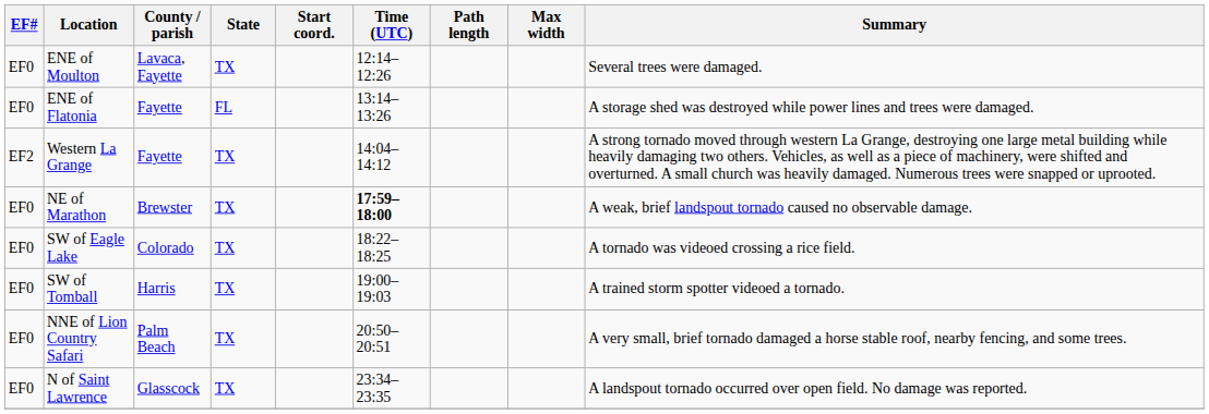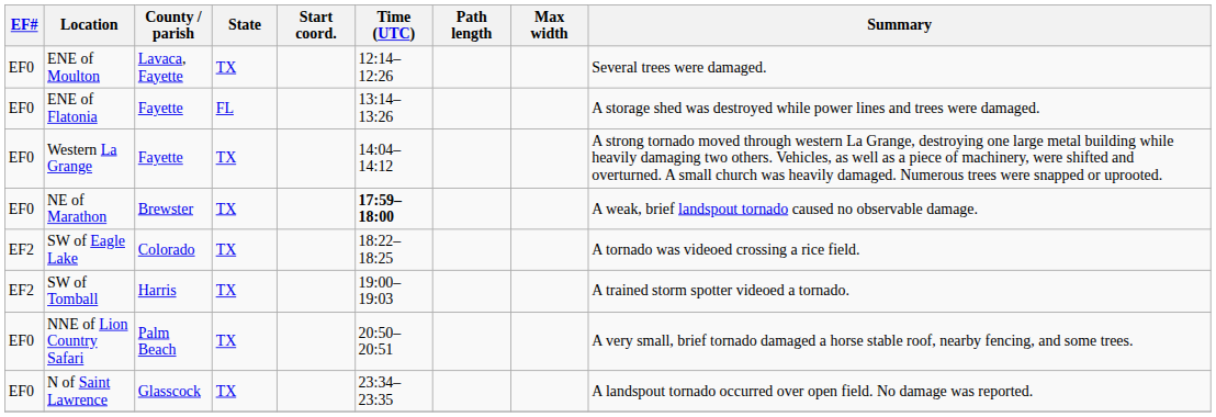Western La Grange | EF#: EF2 -> EF0
SW of Eagle Lake | EF#: EF0 -> EF2
SW of Tomball | EF#: EF0 -> EF2
